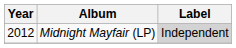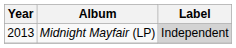Midnight Mayfair (LP) | Year: 2012 -> 2013
